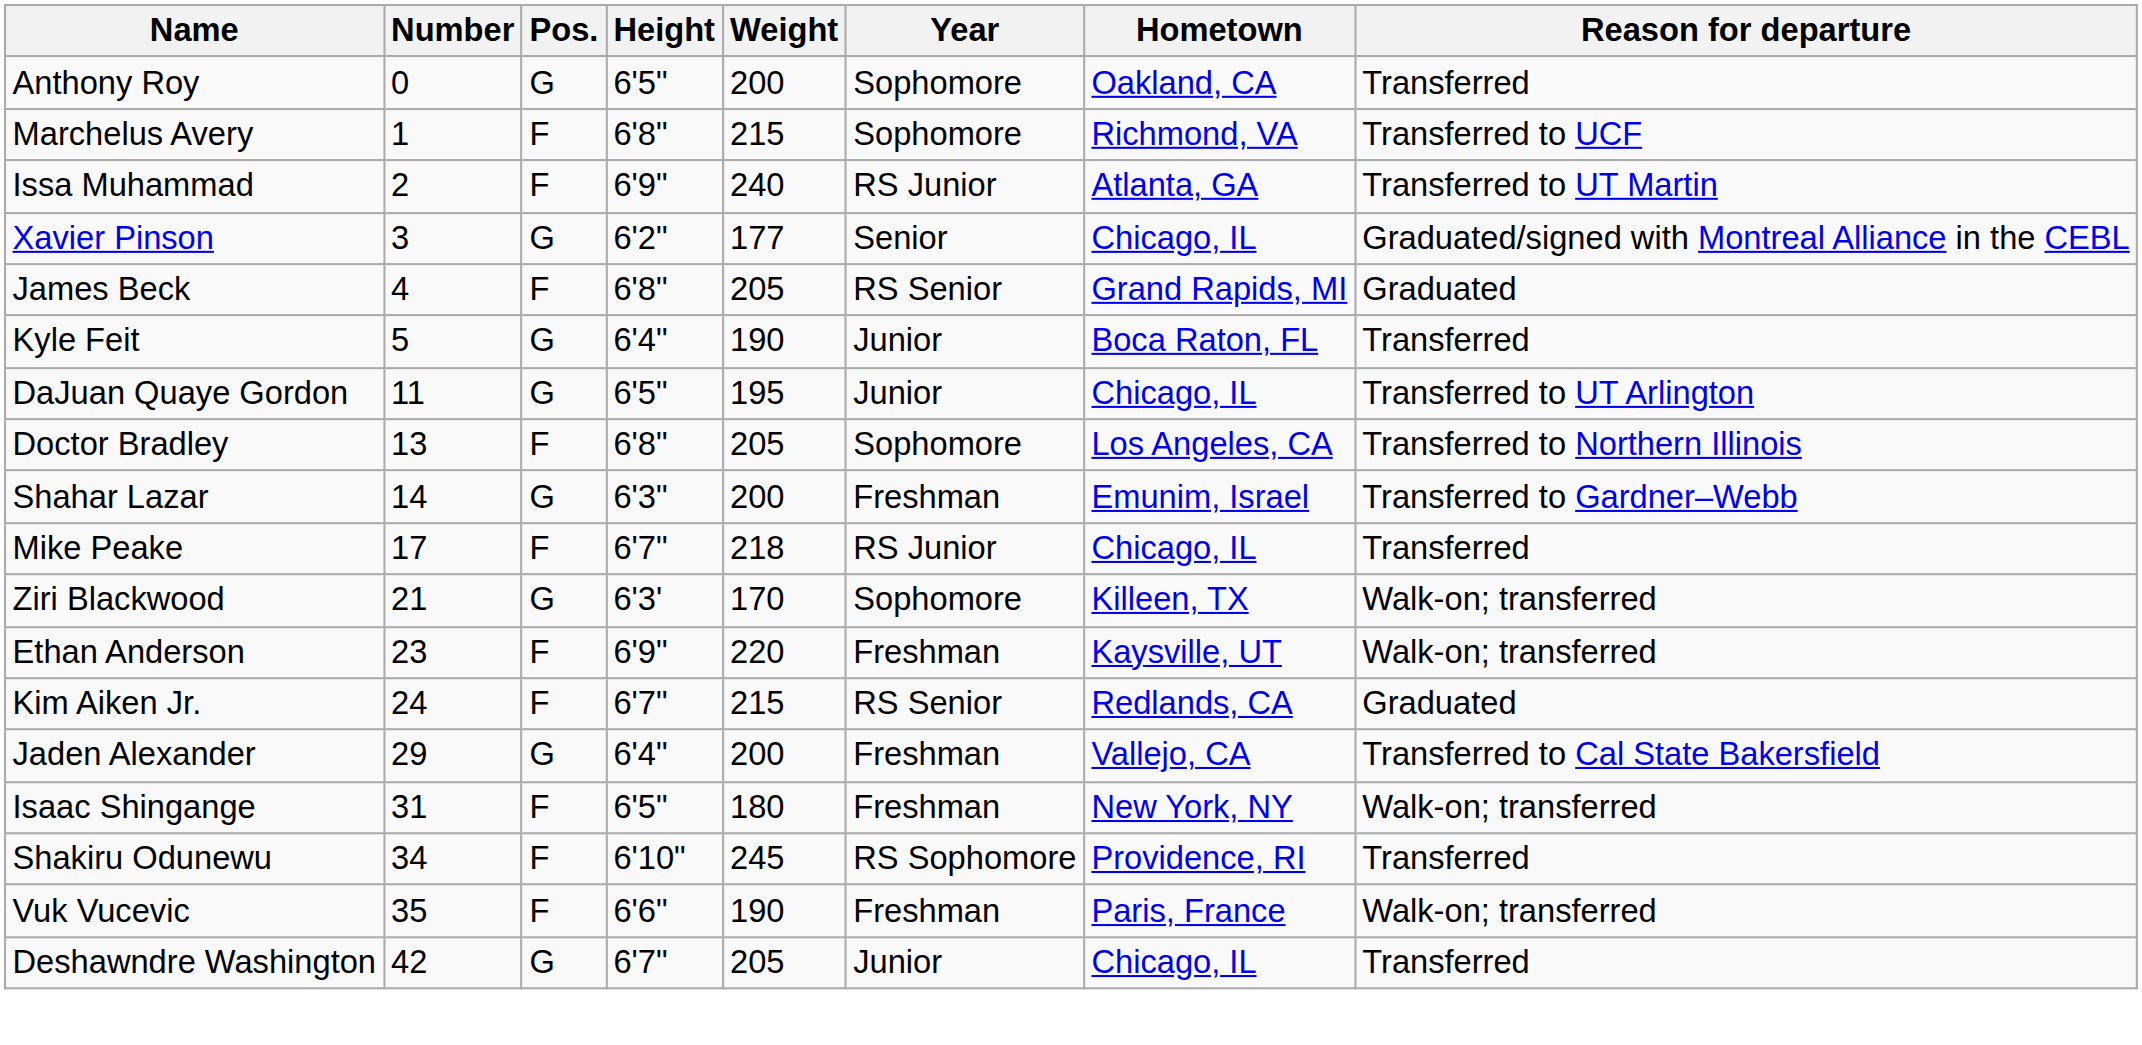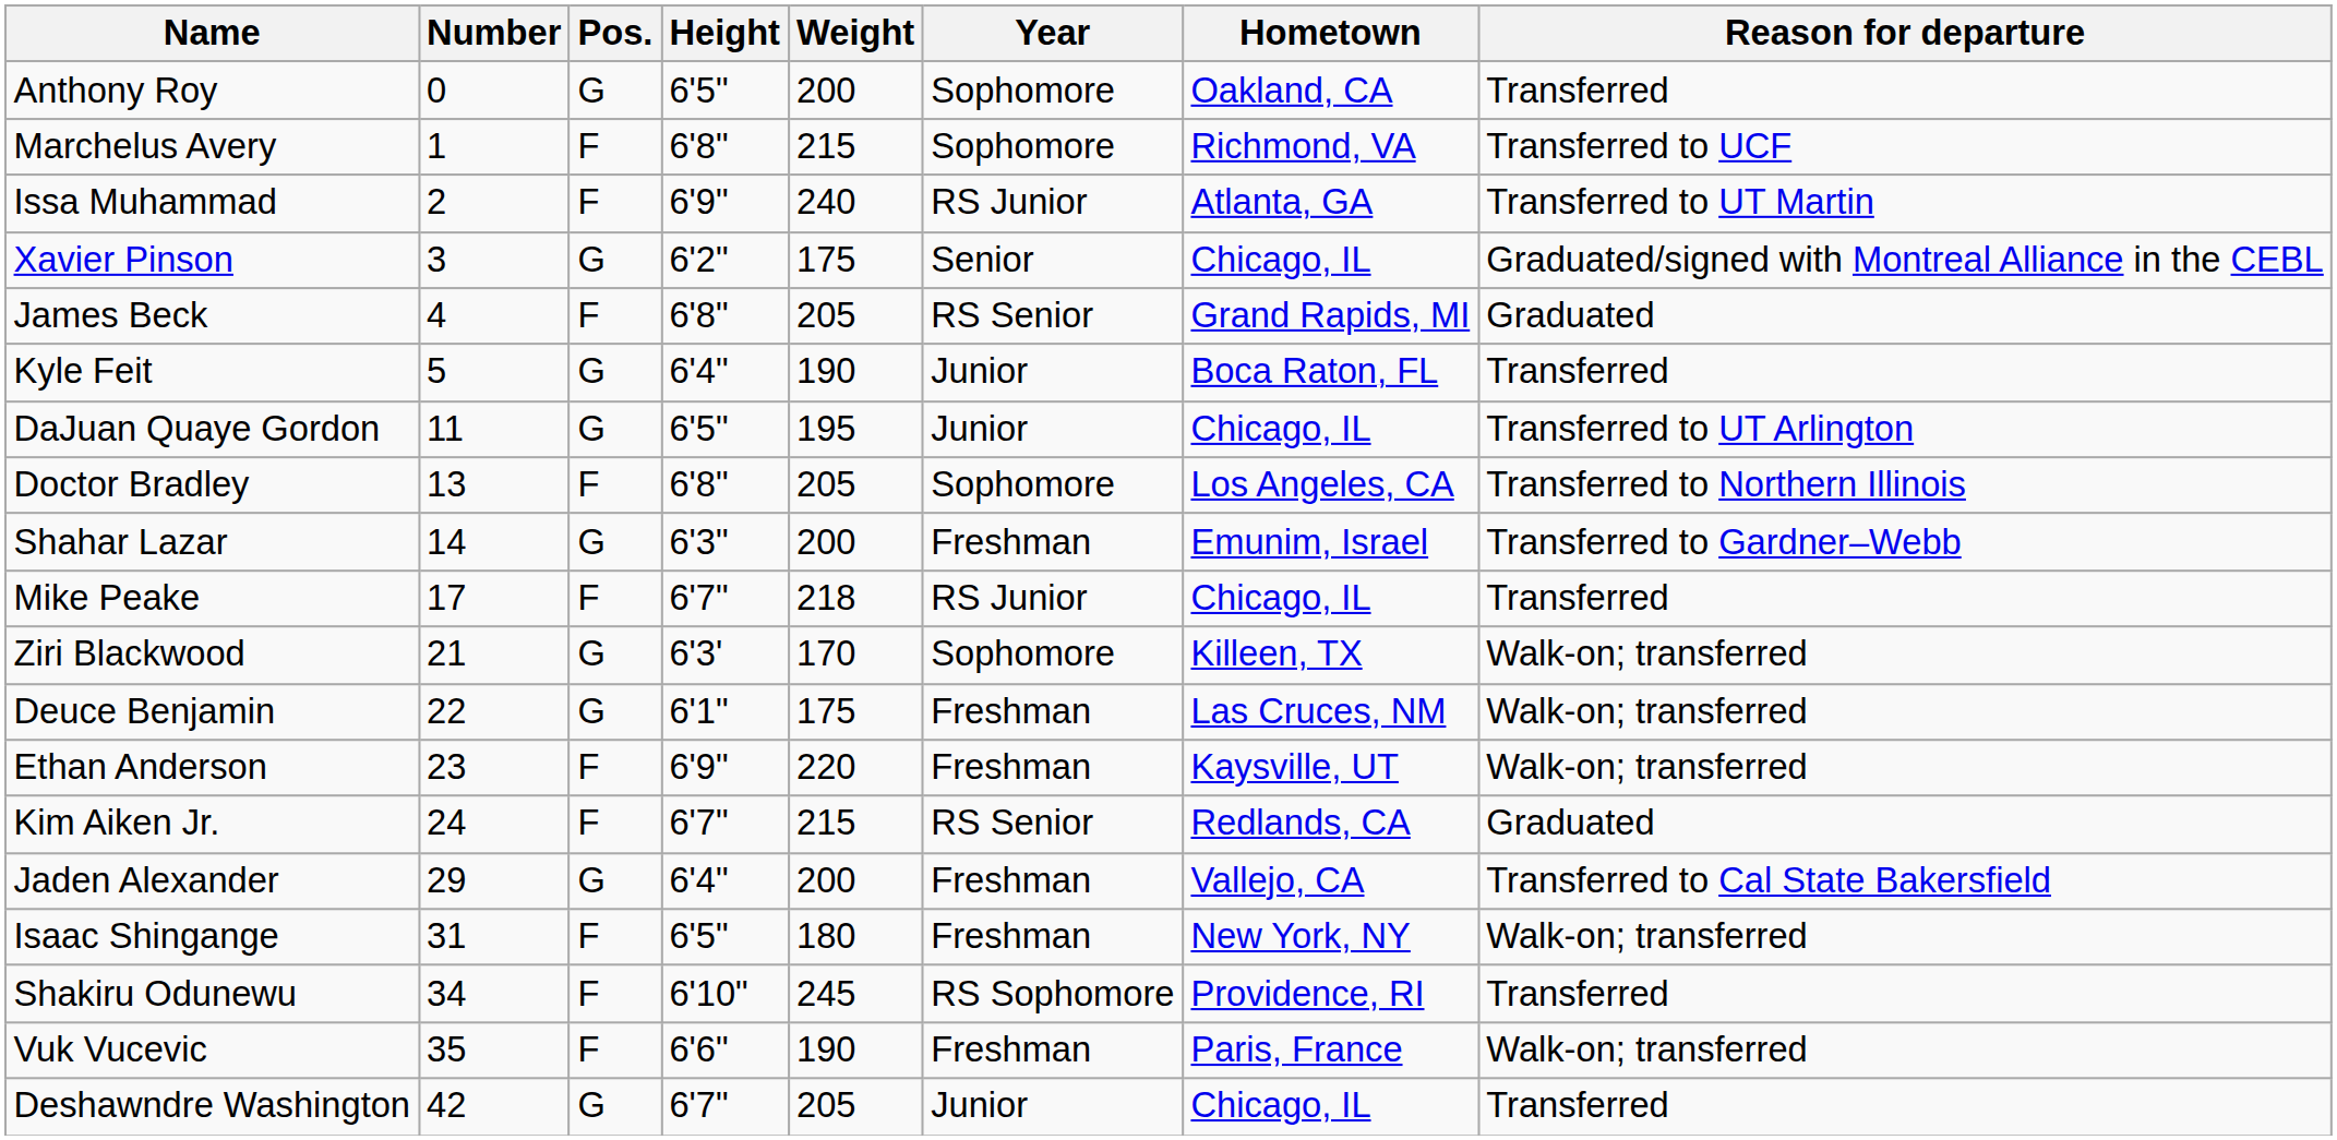Xavier Pinson | Weight: 177 -> 175
+ row: Deuce Benjamin | 22 | G | 6'1" | 175 | Freshman | Las Cruces, NM | Walk-on; transferred
